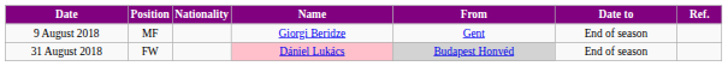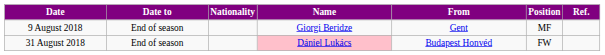columns swapped: Position <-> Date to
31 August 2018 | From: lightgrey background -> no background
